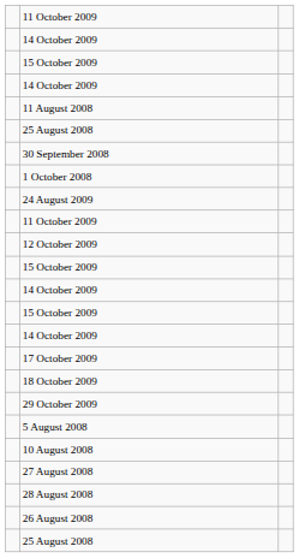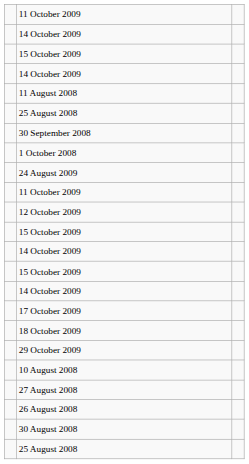- row: 5 August 2008
- row: 28 August 2008
+ row: 30 August 2008
